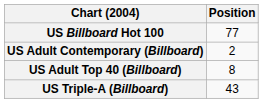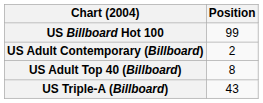US Billboard Hot 100 | Position: 77 -> 99
